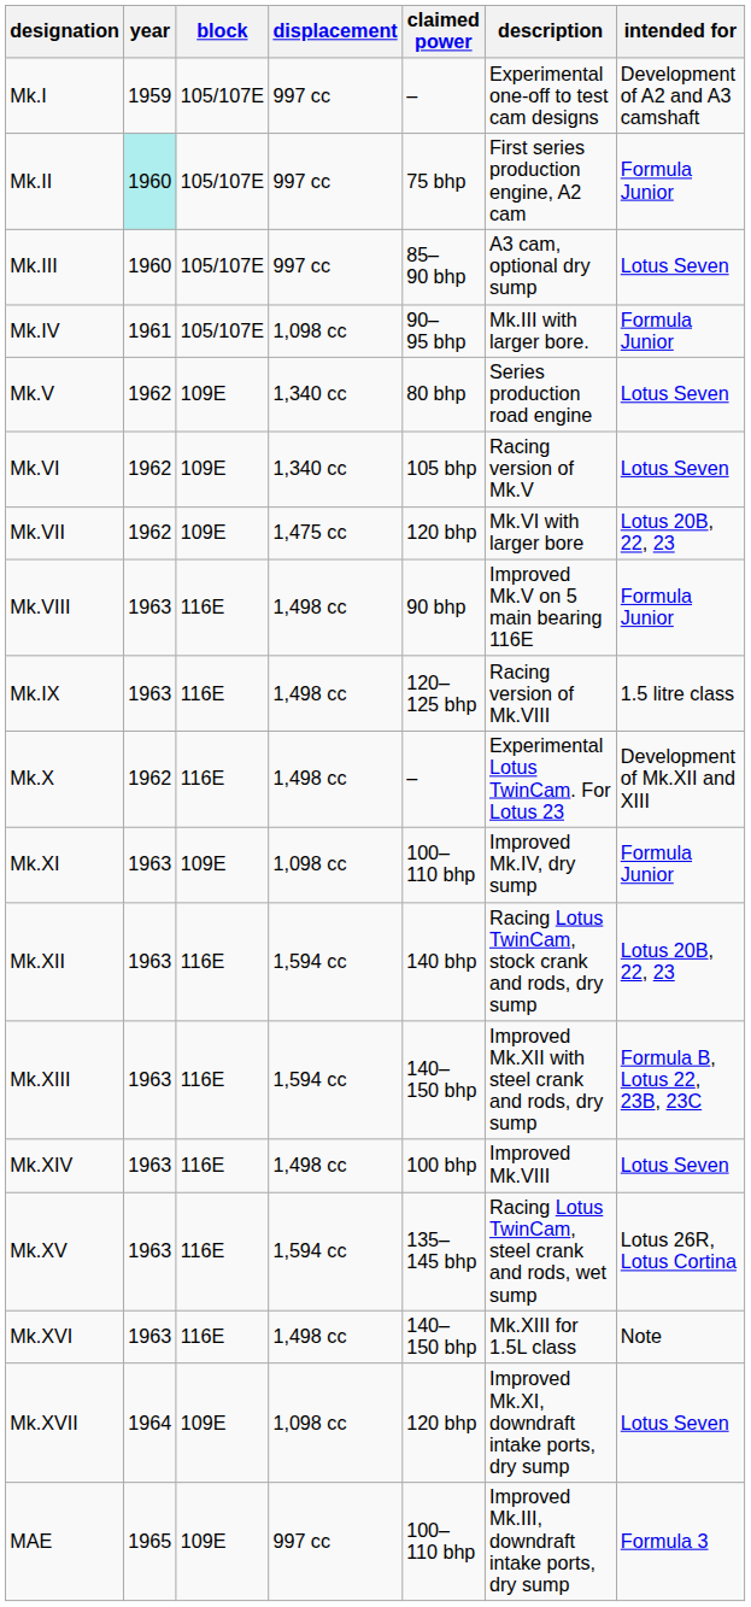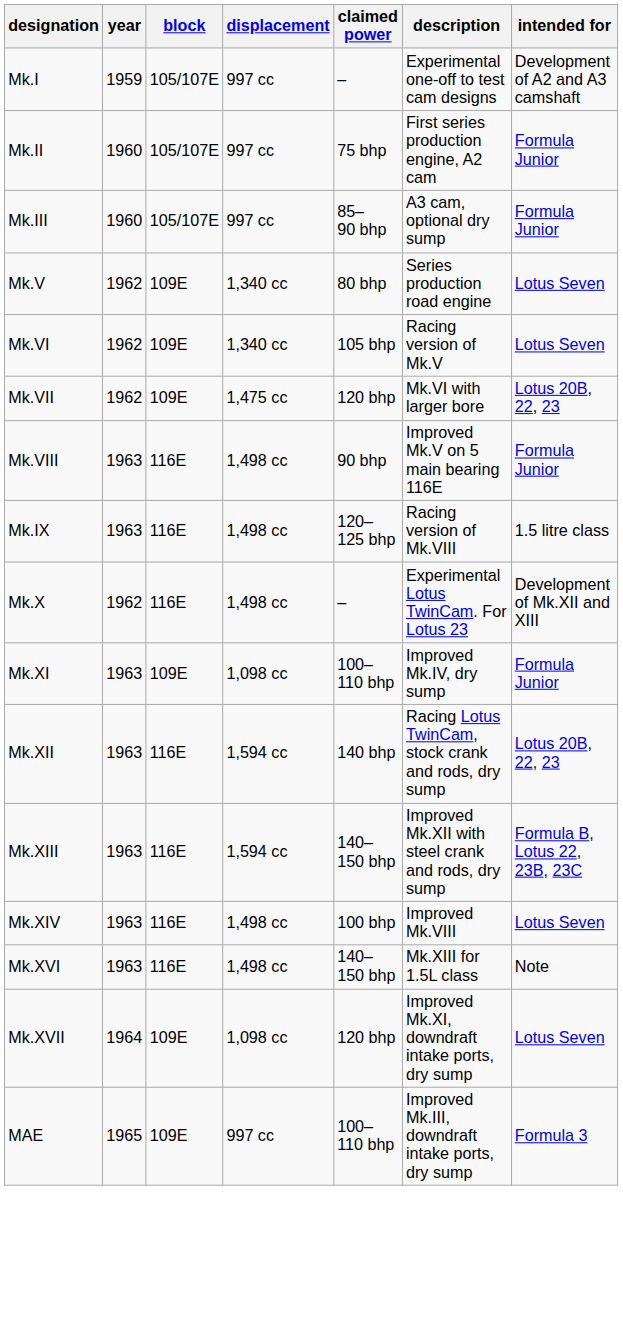Mk.II | year: paleturquoise background -> no background
Mk.III | intended for: Lotus Seven -> Formula Junior
- row: Mk.IV | 1961 | 105/107E | 1,098 cc | 90–95 bhp | Mk.III with larger bore. | Formula Junior
- row: Mk.XV | 1963 | 116E | 1,594 cc | 135–145 bhp | Racing Lotus TwinCam, steel crank and rods, wet sump | Lotus 26R, Lotus Cortina
